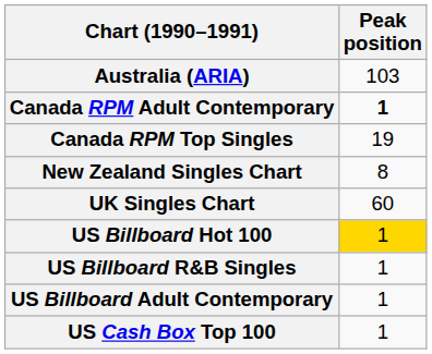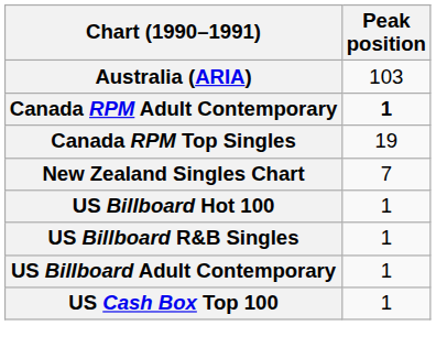New Zealand Singles Chart | Peak position: 8 -> 7
- row: UK Singles Chart | 60
US Billboard Hot 100 | Peak position: gold background -> no background
